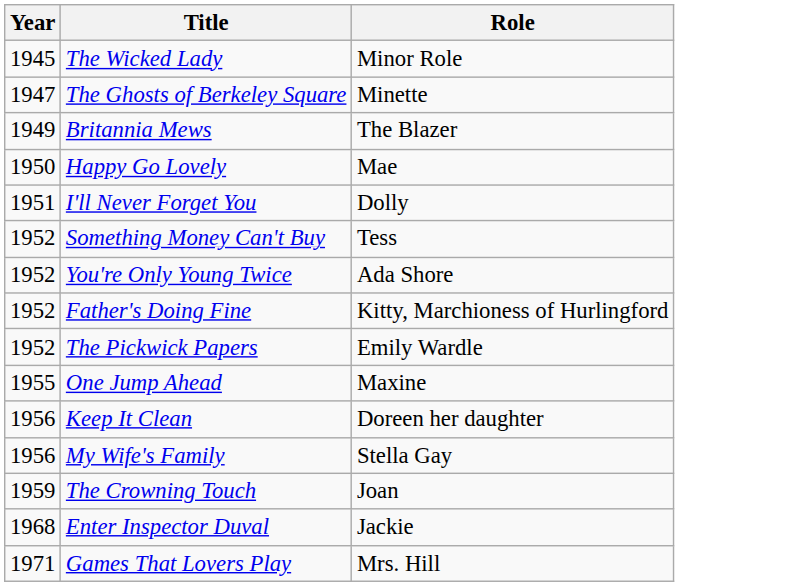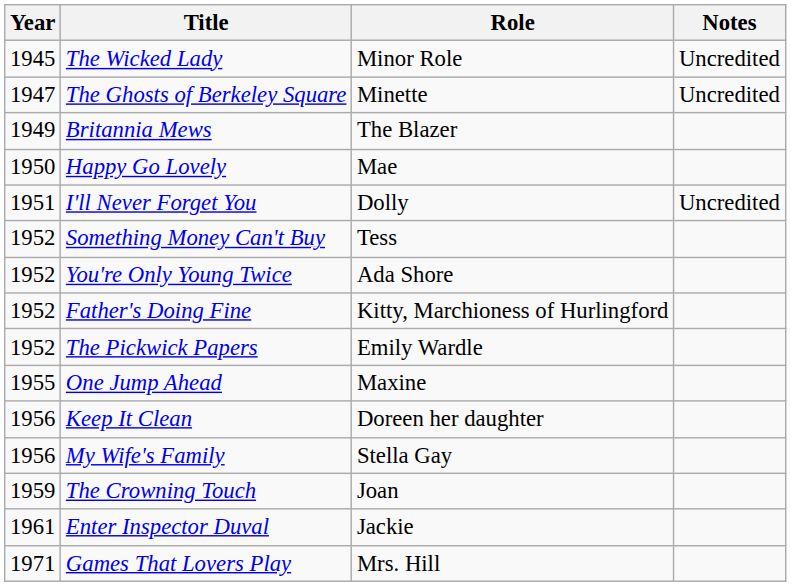+ column: Notes | Uncredited | Uncredited | Uncredited
Enter Inspector Duval | Year: 1968 -> 1961
